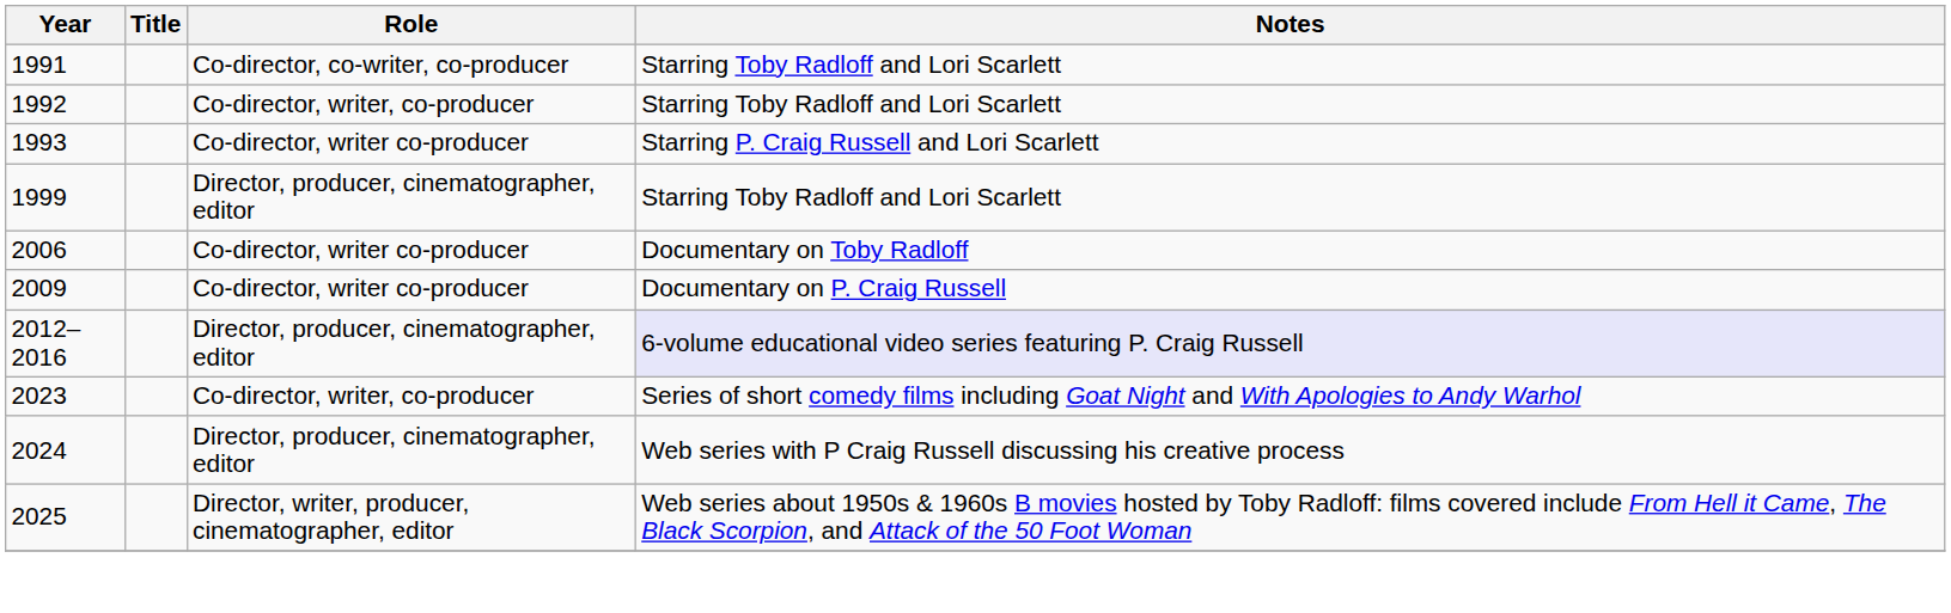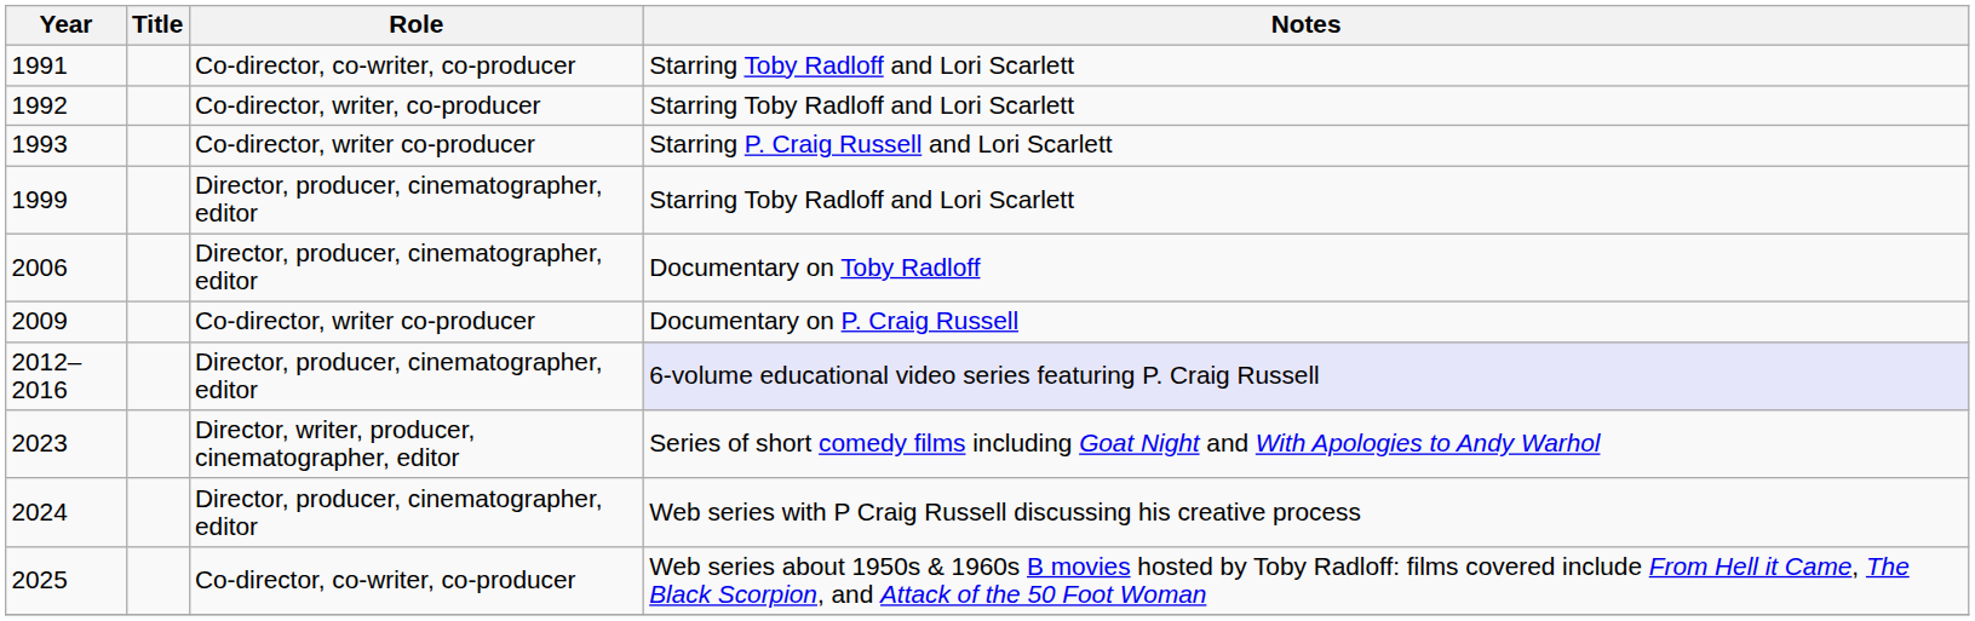2006 | Role: Co-director, writer co-producer -> Director, producer, cinematographer, editor
2023 | Role: Co-director, writer, co-producer -> Director, writer, producer, cinematographer, editor
2025 | Role: Director, writer, producer, cinematographer, editor -> Co-director, co-writer, co-producer
